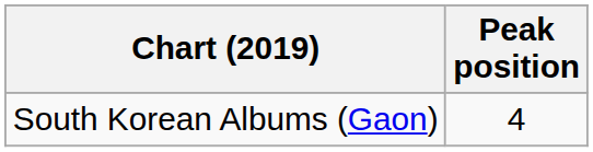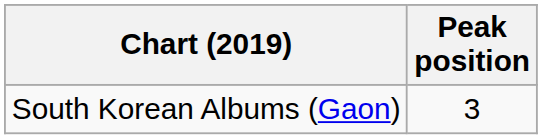South Korean Albums (Gaon) | Peak position: 4 -> 3
